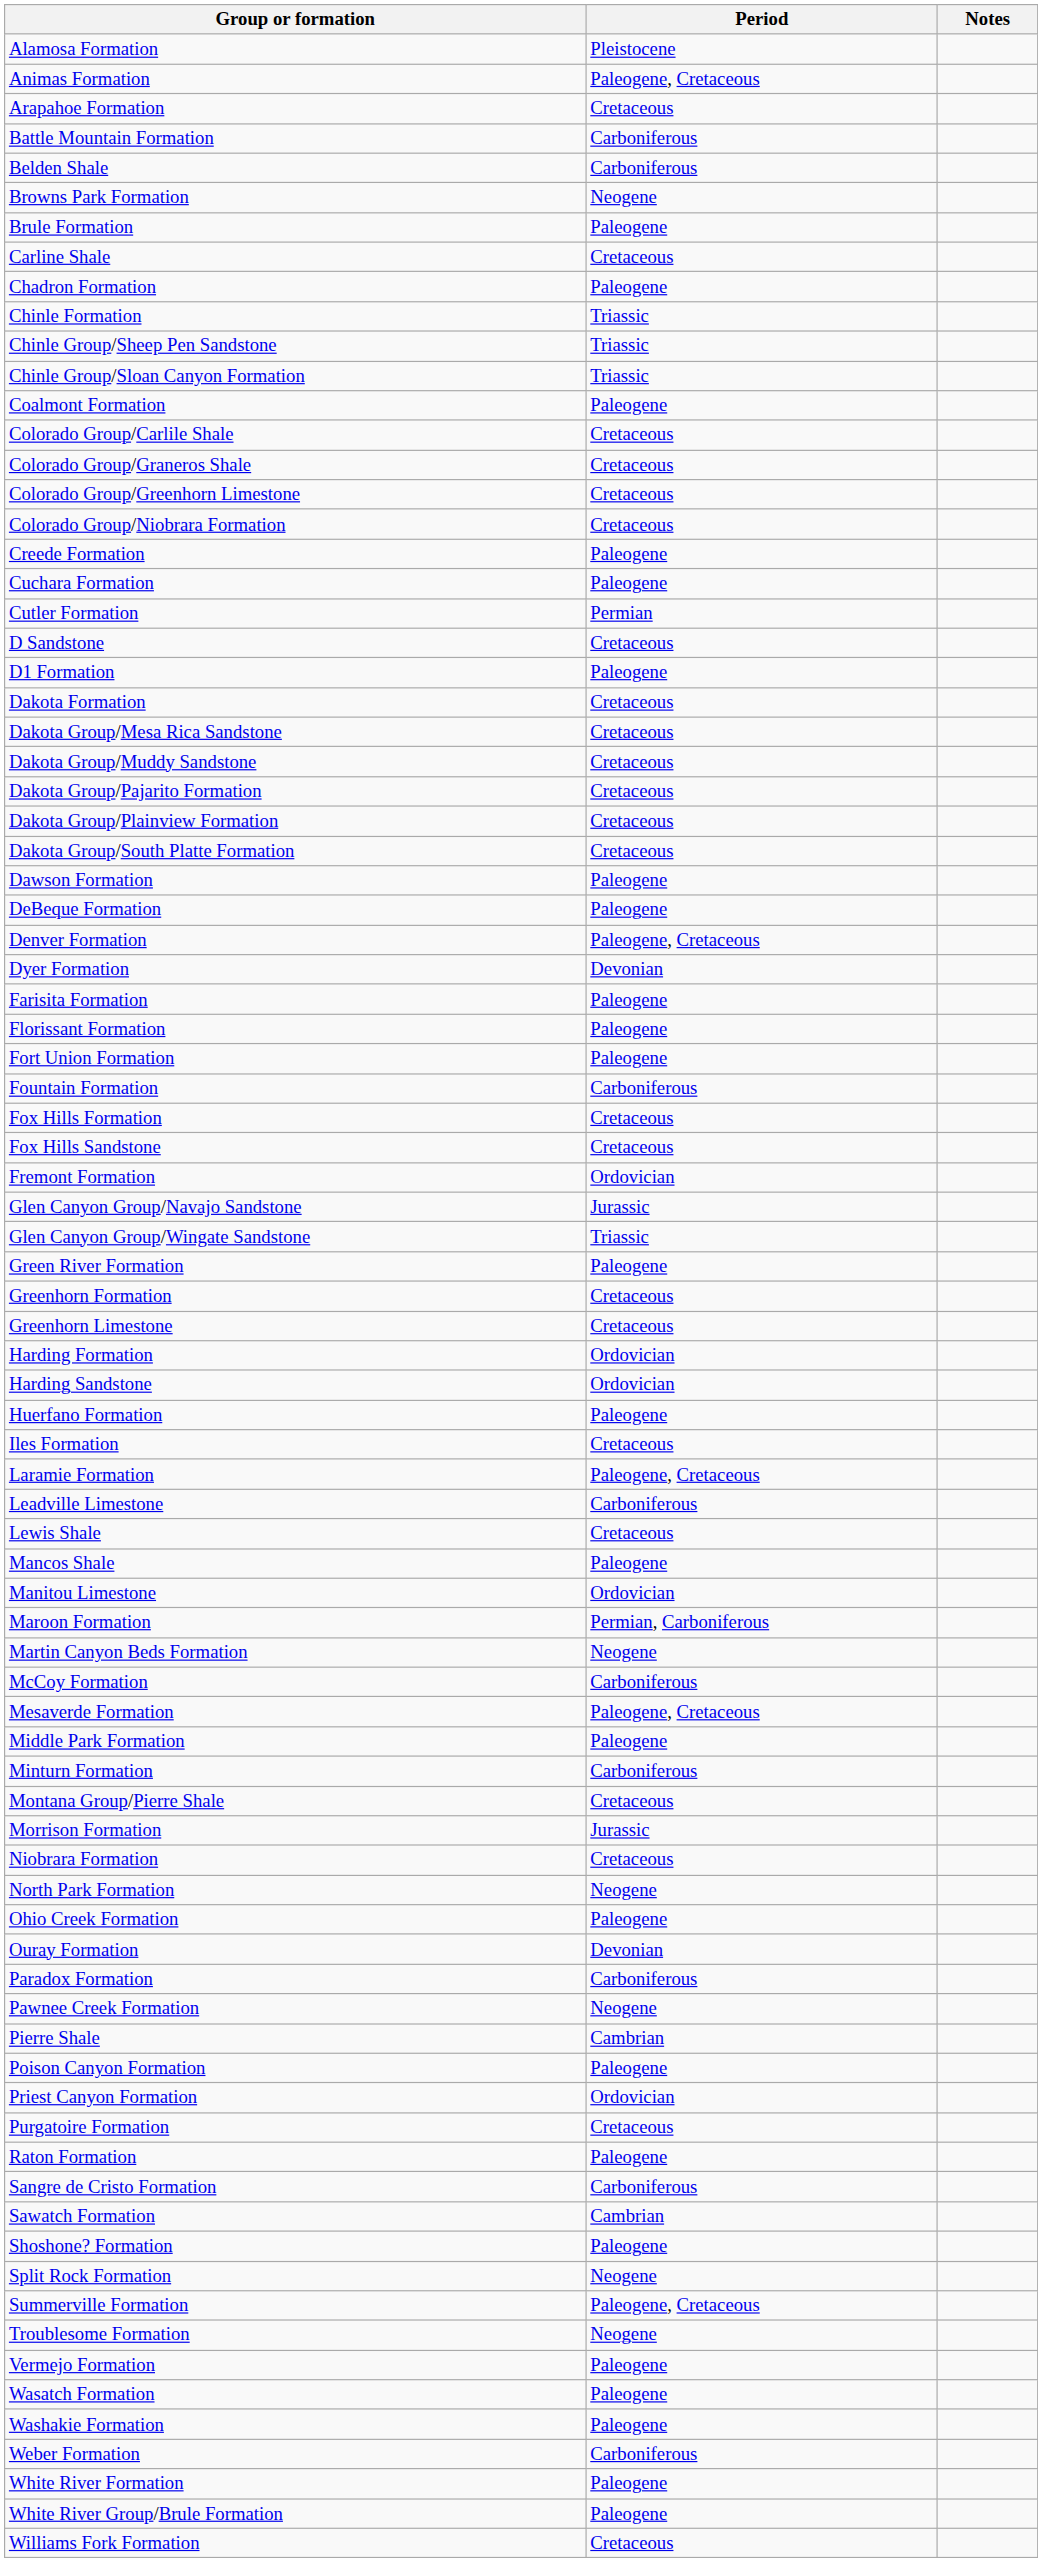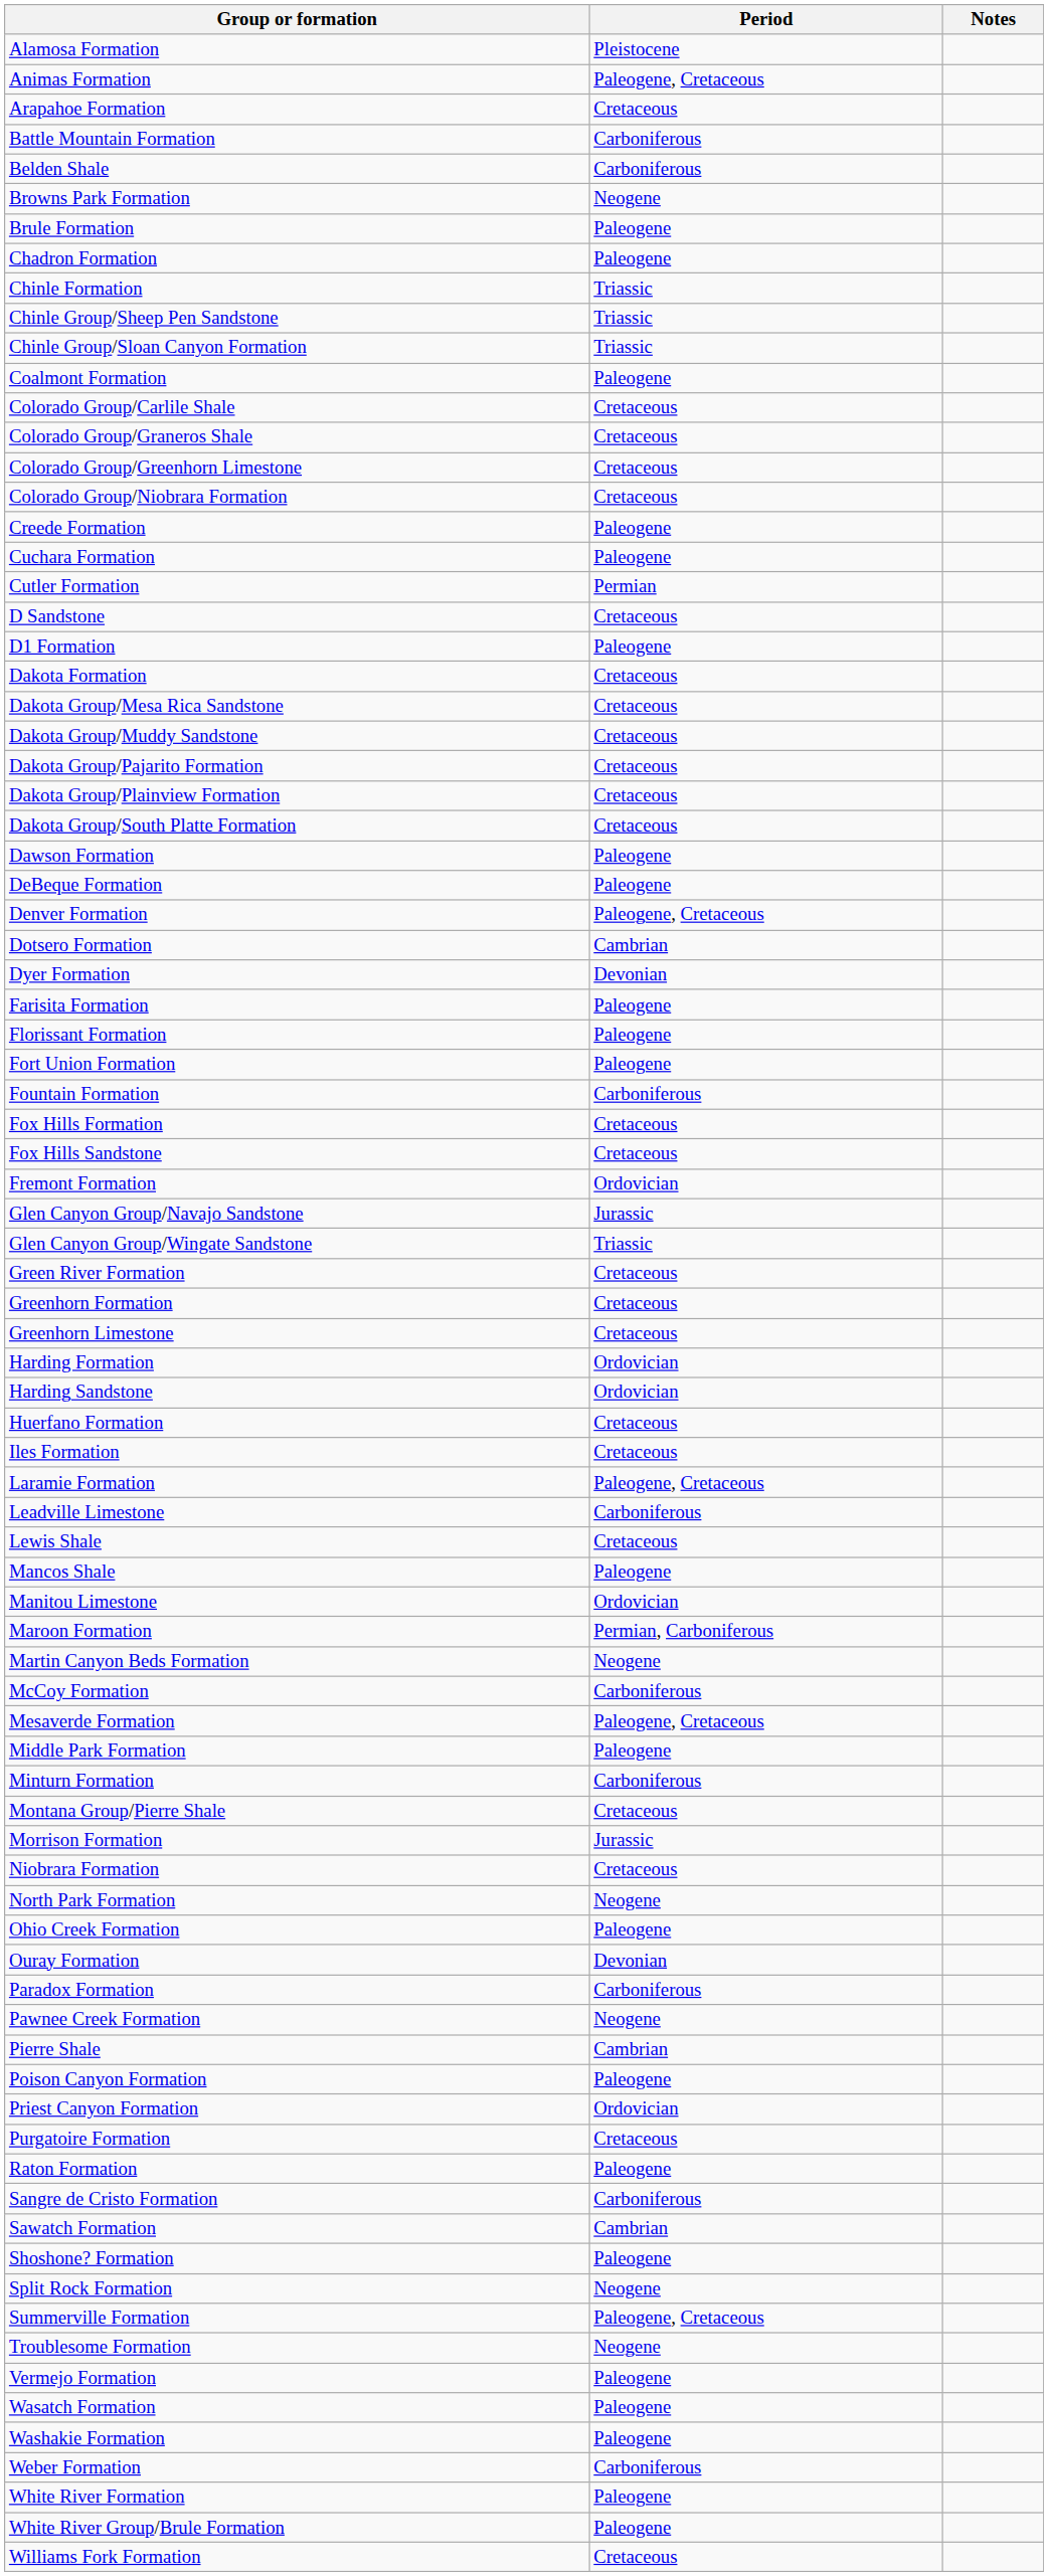- row: Carline Shale | Cretaceous
+ row: Dotsero Formation | Cambrian
Green River Formation | Period: Paleogene -> Cretaceous
Huerfano Formation | Period: Paleogene -> Cretaceous
